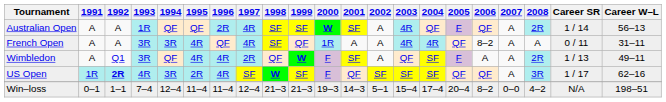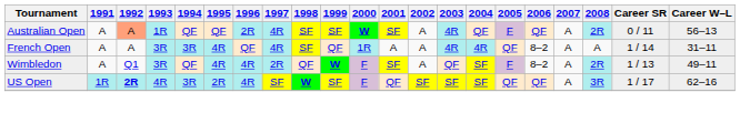Australian Open | 1992: no background -> lightsalmon background
Australian Open | Career SR: 1 / 14 -> 0 / 11
French Open | Career SR: 0 / 11 -> 1 / 14
Wimbledon | 2006: A -> 8–2
- row: Win–loss | 0–1 | 1–1 | 7–4 | 12–4 | 11–4 | 11–4 | 12–4 | 21–3 | 21–3 | 19–3 | 14–3 | 5–1 | 15–4 | 17–4 | 20–4 | 8–2 | 0–0 | 4–2 | N/A | 198–51
